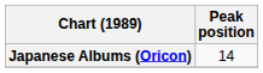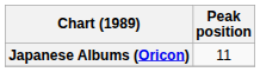Japanese Albums (Oricon) | Peak position: 14 -> 11
